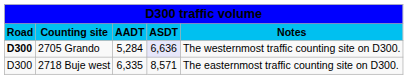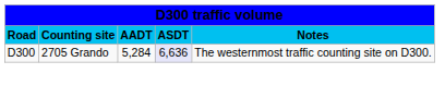2705 Grando | column 1: bold -> normal
- row: D300 | 2718 Buje west | 6,335 | 8,571 | The easternmost traffic counting site on D300.
